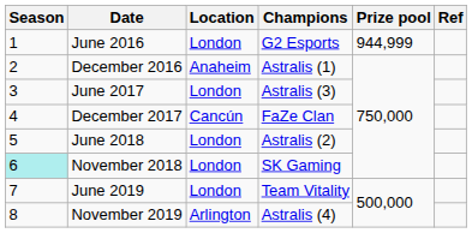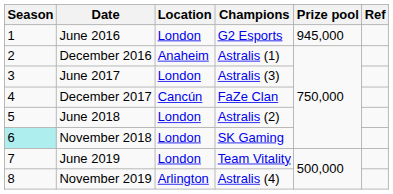June 2016 | Prize pool: 944,999 -> 945,000
